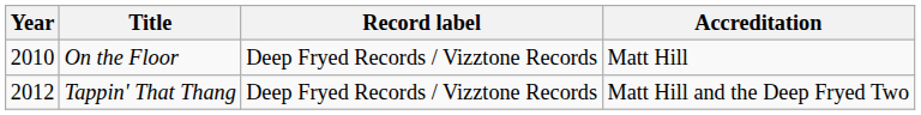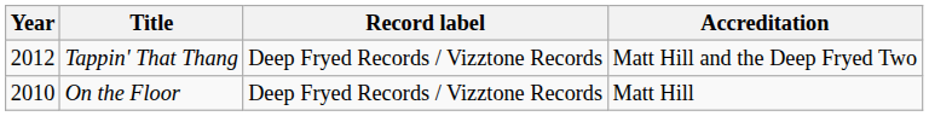rows swapped: On the Floor <-> Tappin' That Thang
